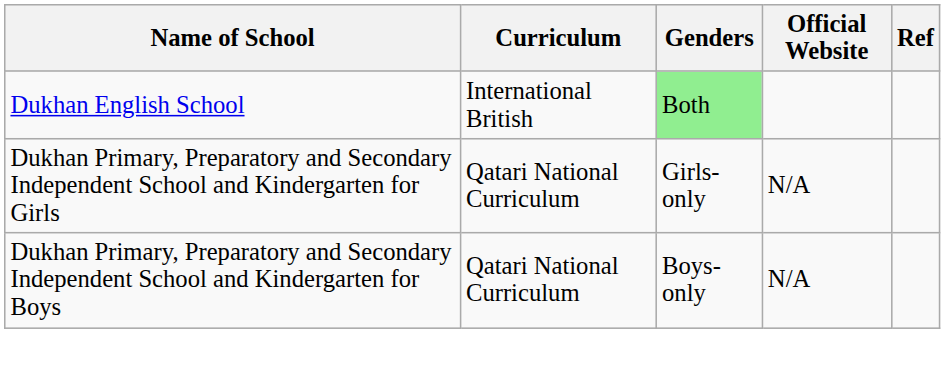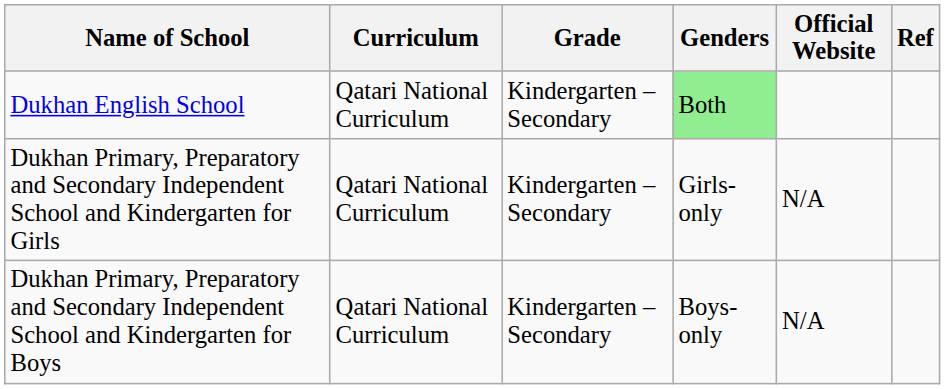+ column: Grade | Kindergarten – Secondary | Kindergarten – Secondary | Kindergarten – Secondary
Dukhan English School | Curriculum: International British -> Qatari National Curriculum
